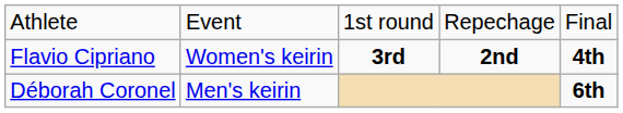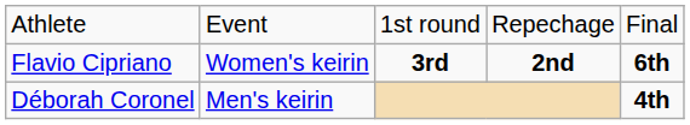Flavio Cipriano | column 5: 4th -> 6th
Déborah Coronel | column 5: 6th -> 4th
